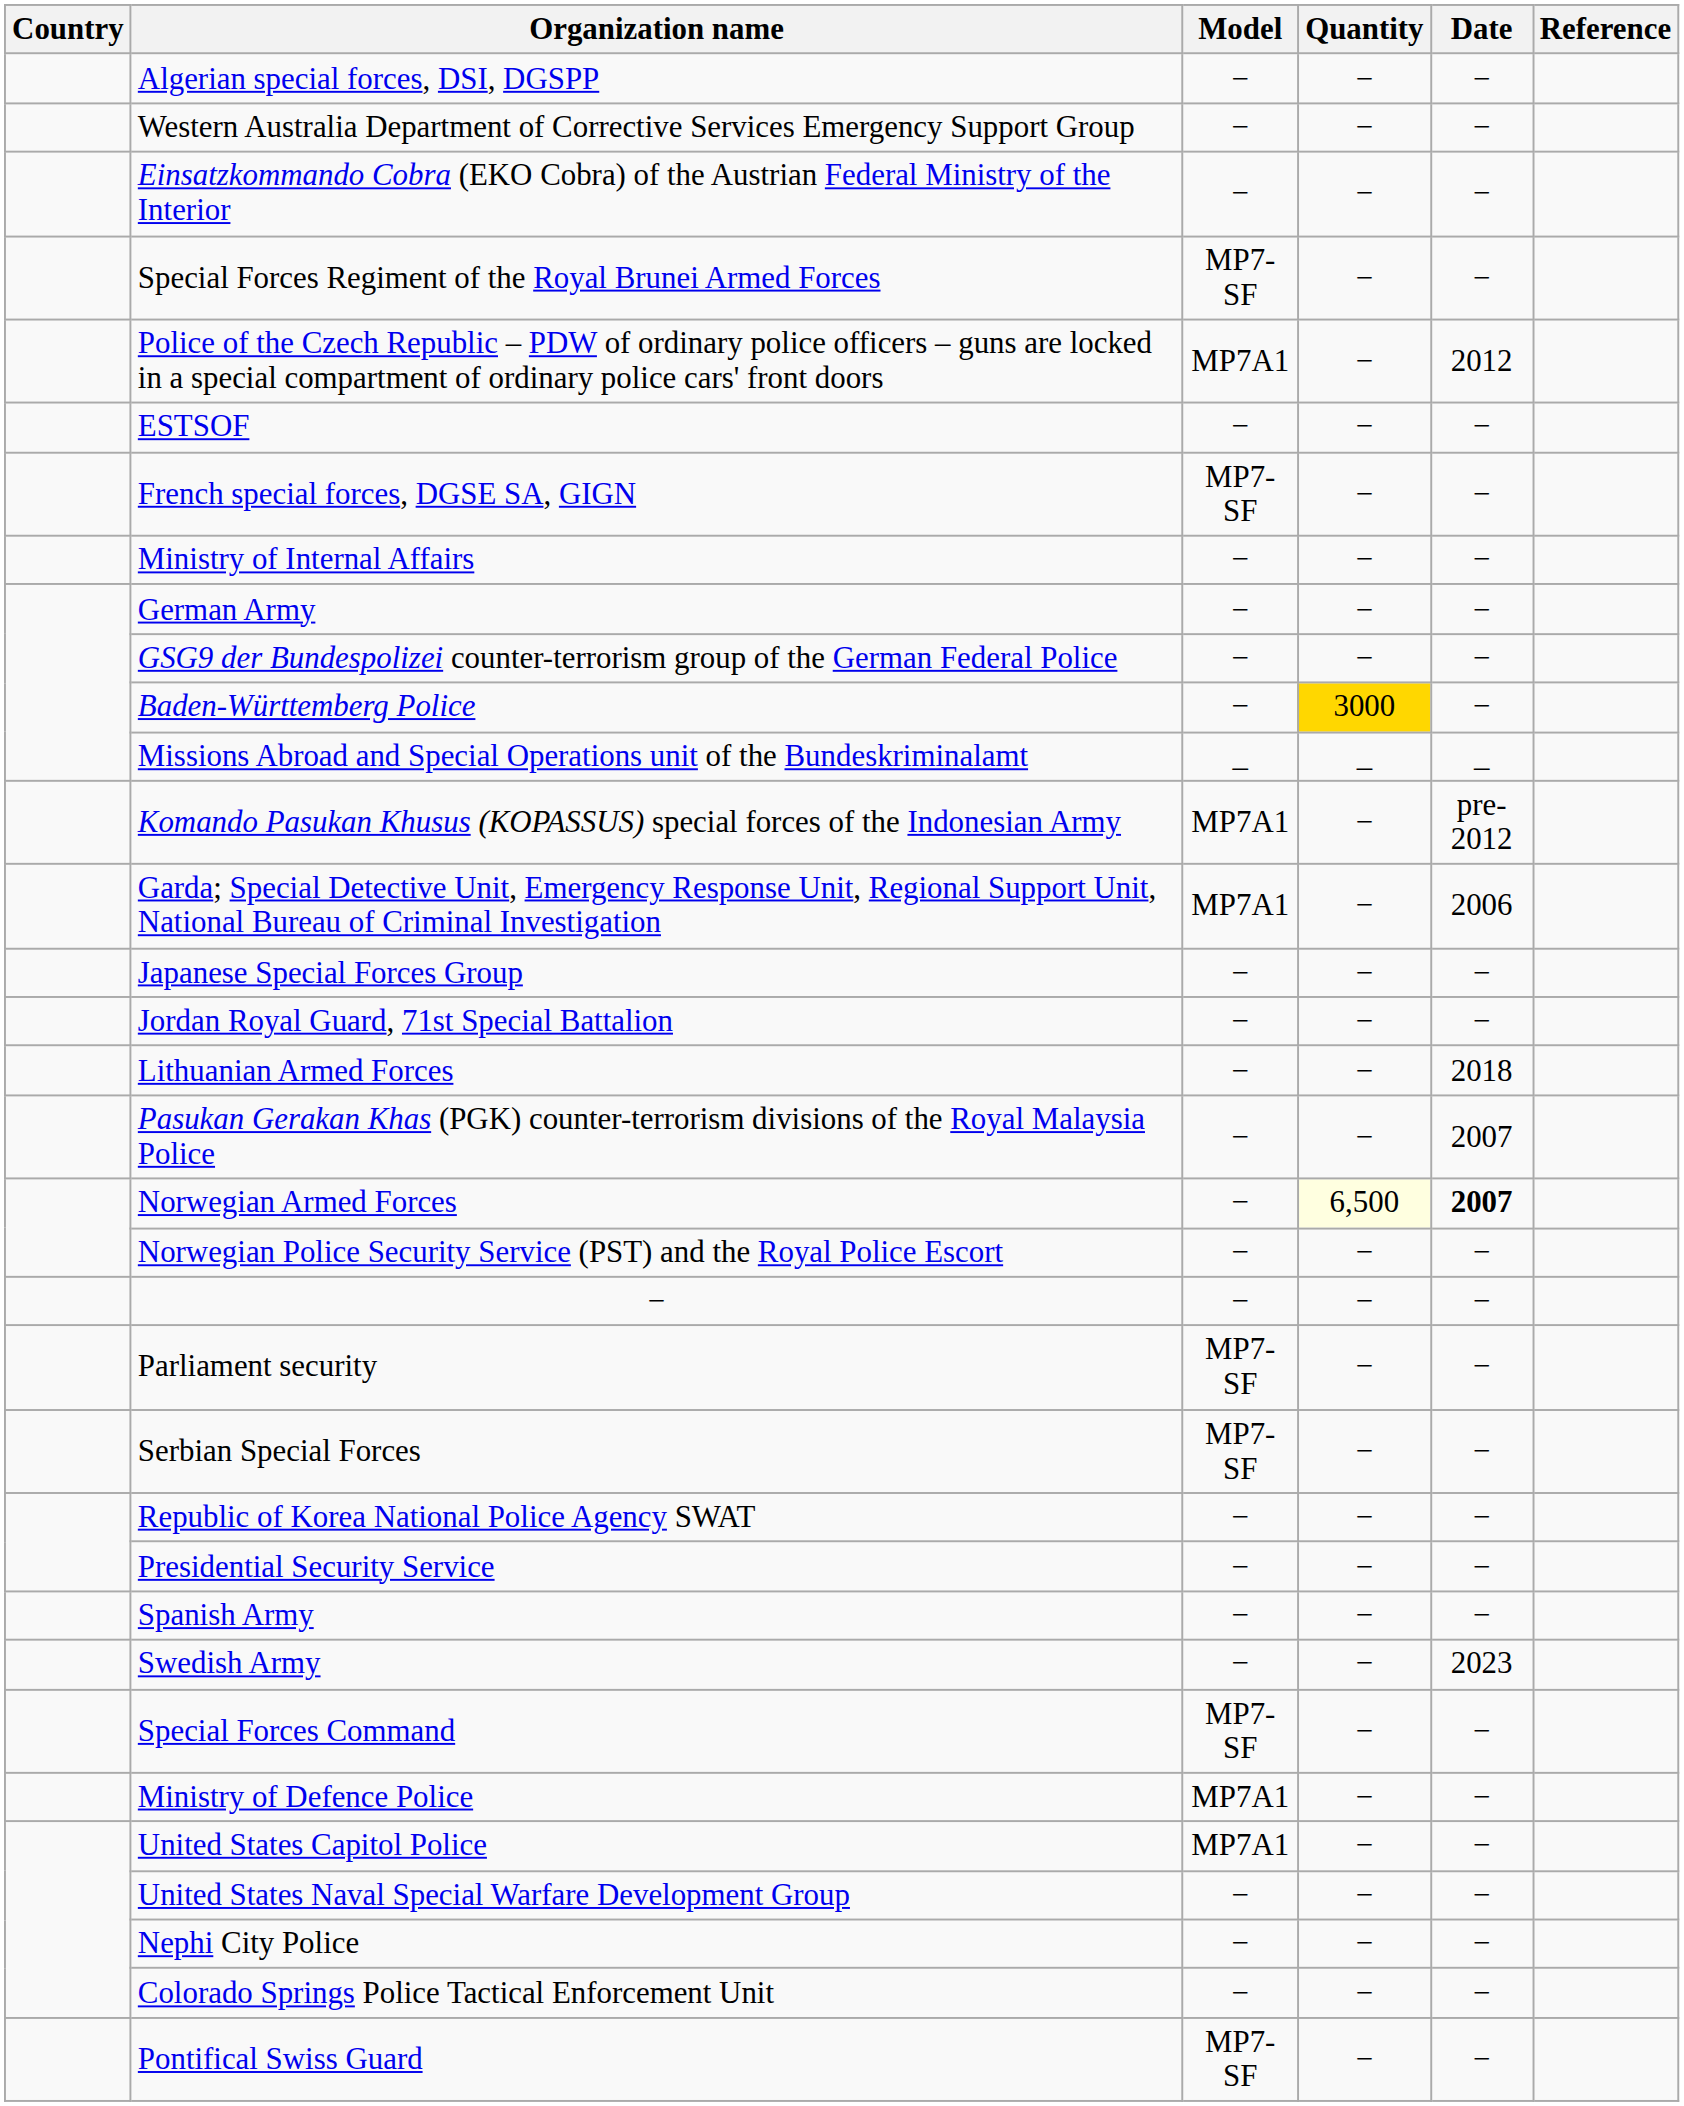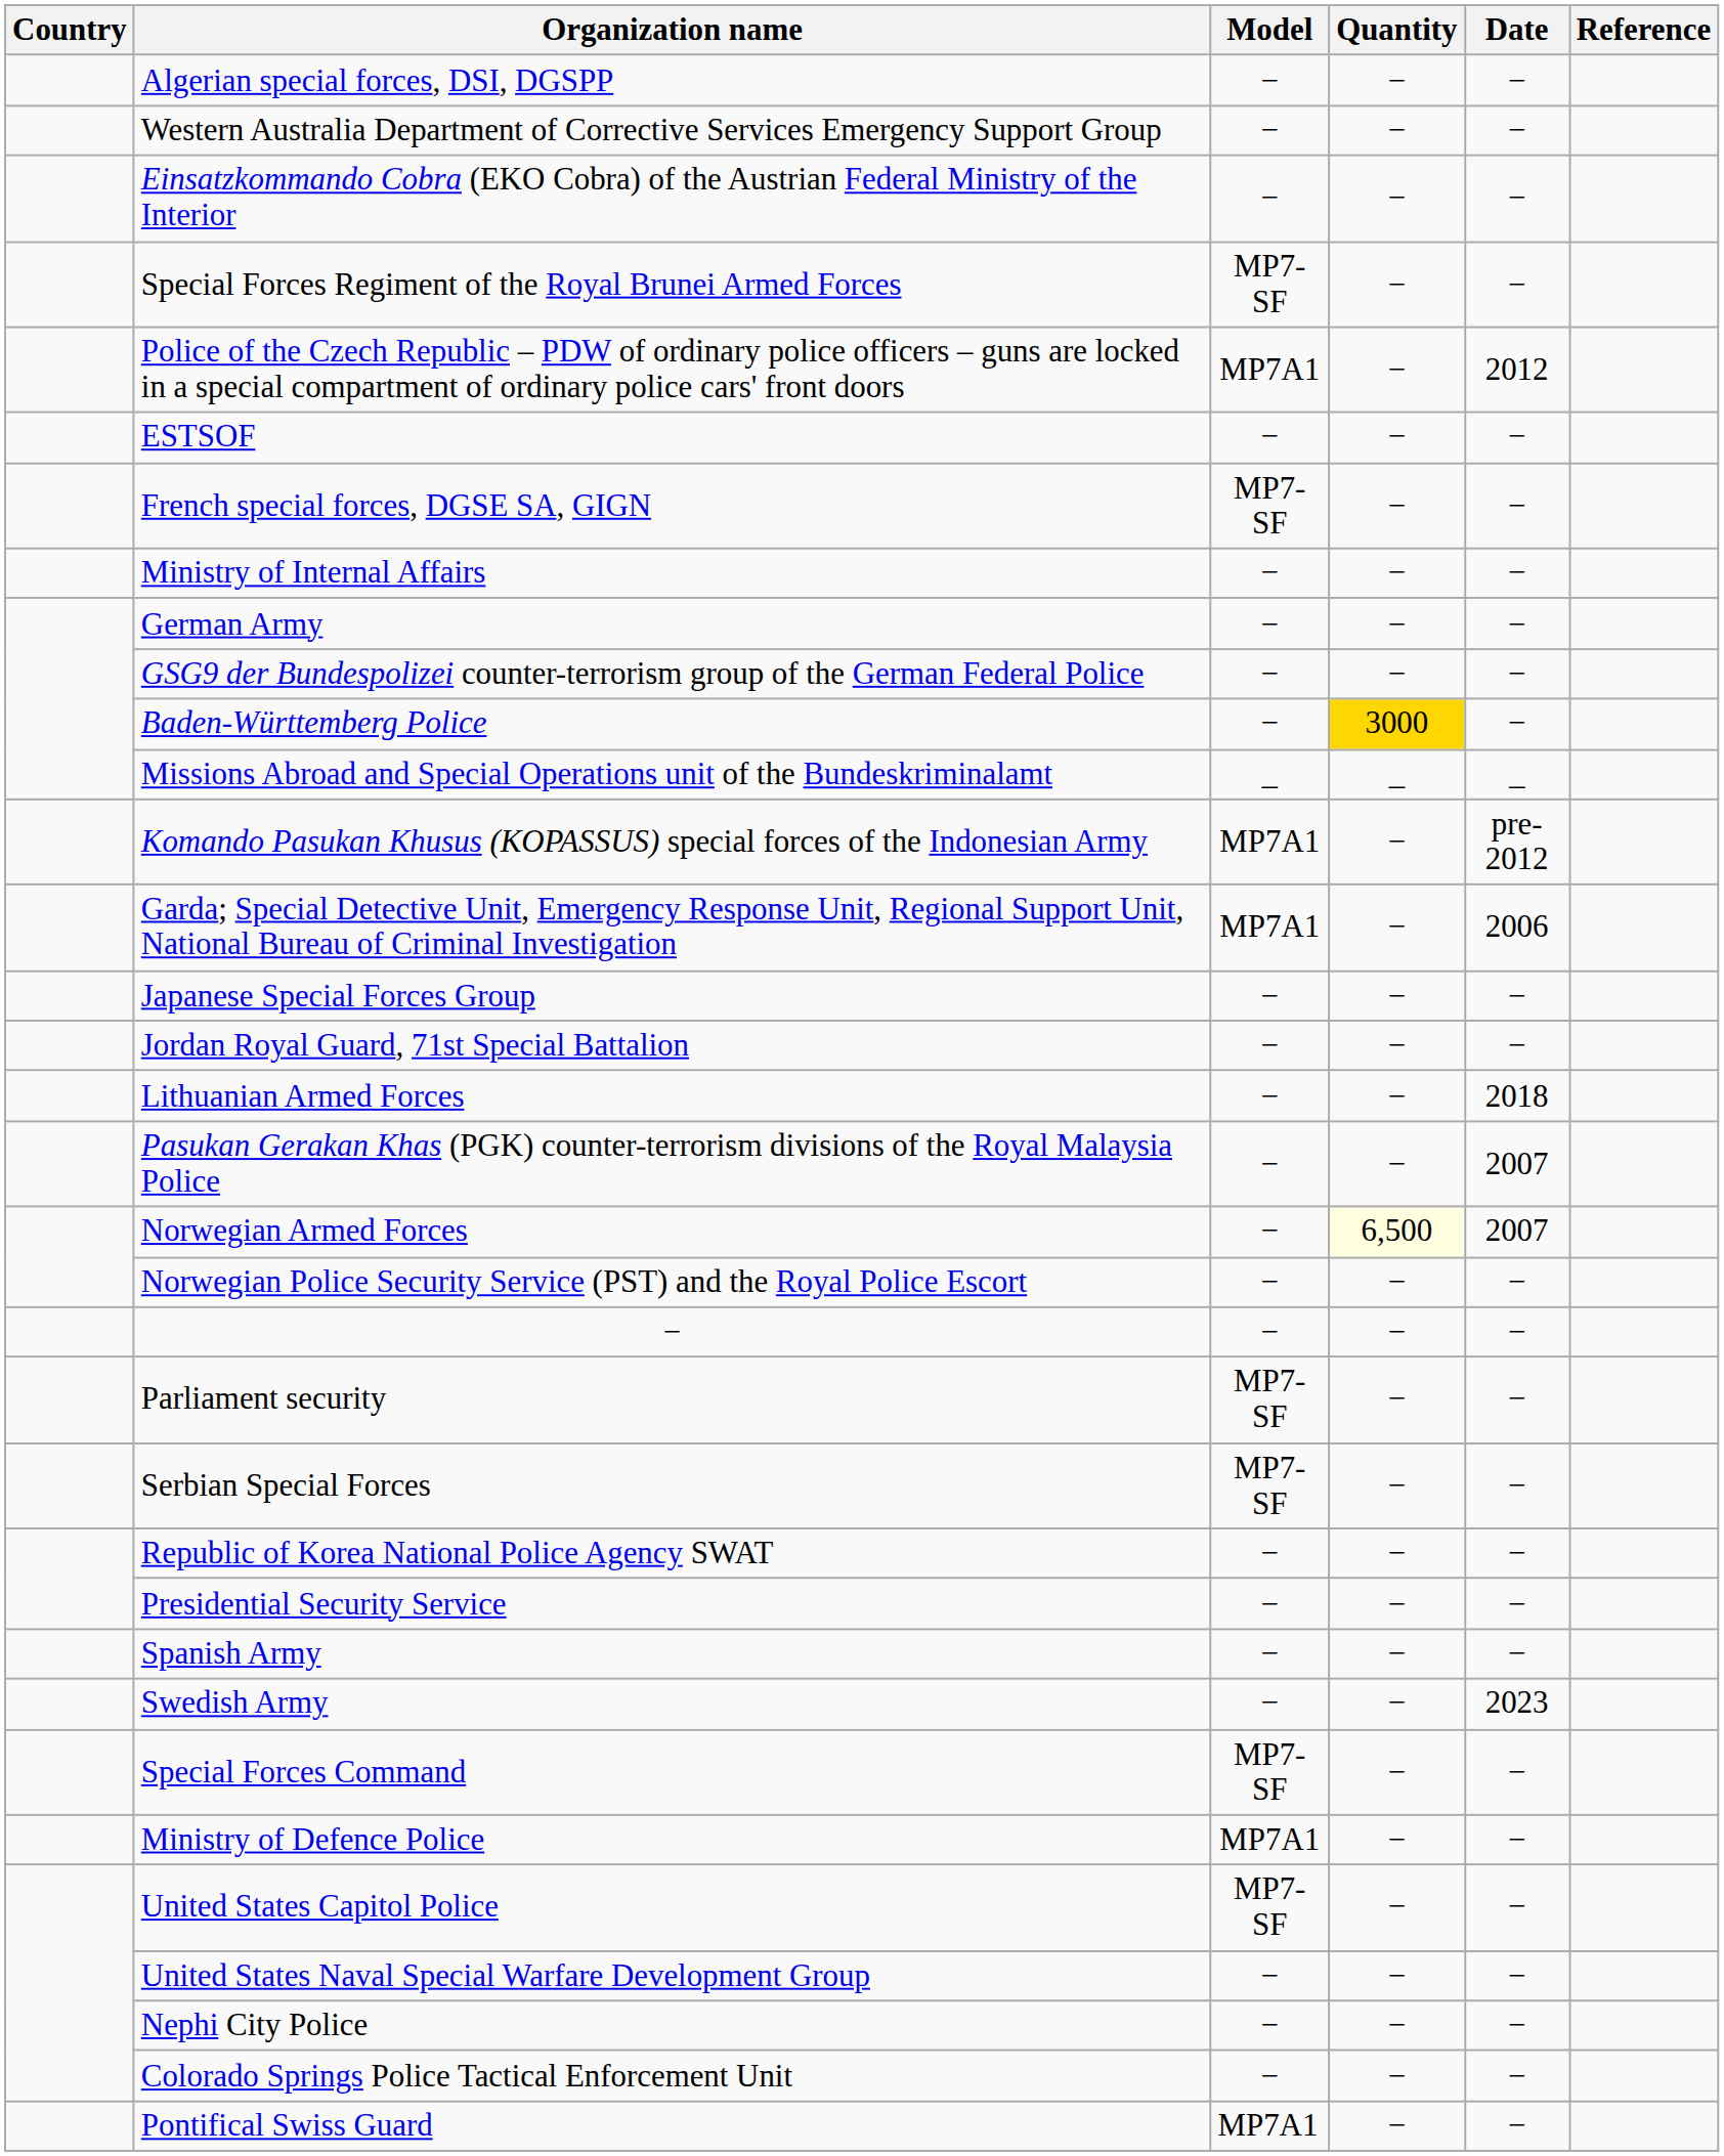Norwegian Armed Forces | Date: bold -> normal
United States Capitol Police | Model: MP7A1 -> MP7-SF
Pontifical Swiss Guard | Model: MP7-SF -> MP7A1
